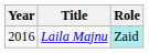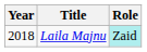Laila Majnu | Year: 2016 -> 2018
